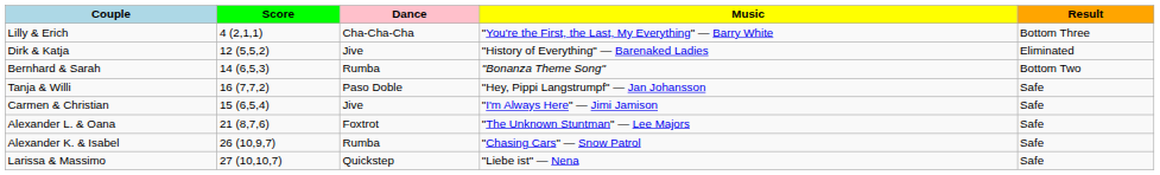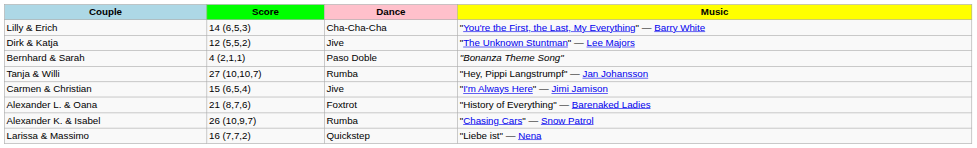- column: Result | Bottom Three | Eliminated | Bottom Two | Safe | Safe | Safe | Safe | Safe
Lilly & Erich | Score: 4 (2,1,1) -> 14 (6,5,3)
Dirk & Katja | Music: "History of Everything" — Barenaked Ladies -> "The Unknown Stuntman" — Lee Majors
Bernhard & Sarah | Score: 14 (6,5,3) -> 4 (2,1,1)
Bernhard & Sarah | Dance: Rumba -> Paso Doble
Tanja & Willi | Score: 16 (7,7,2) -> 27 (10,10,7)
Tanja & Willi | Dance: Paso Doble -> Rumba
Alexander L. & Oana | Music: "The Unknown Stuntman" — Lee Majors -> "History of Everything" — Barenaked Ladies
Larissa & Massimo | Score: 27 (10,10,7) -> 16 (7,7,2)
